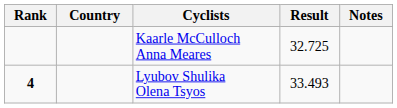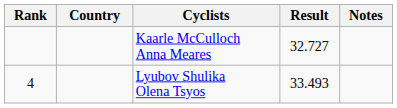Kaarle McCulloch Anna Meares | Result: 32.725 -> 32.727
Lyubov Shulika Olena Tsyos | Rank: bold -> normal
